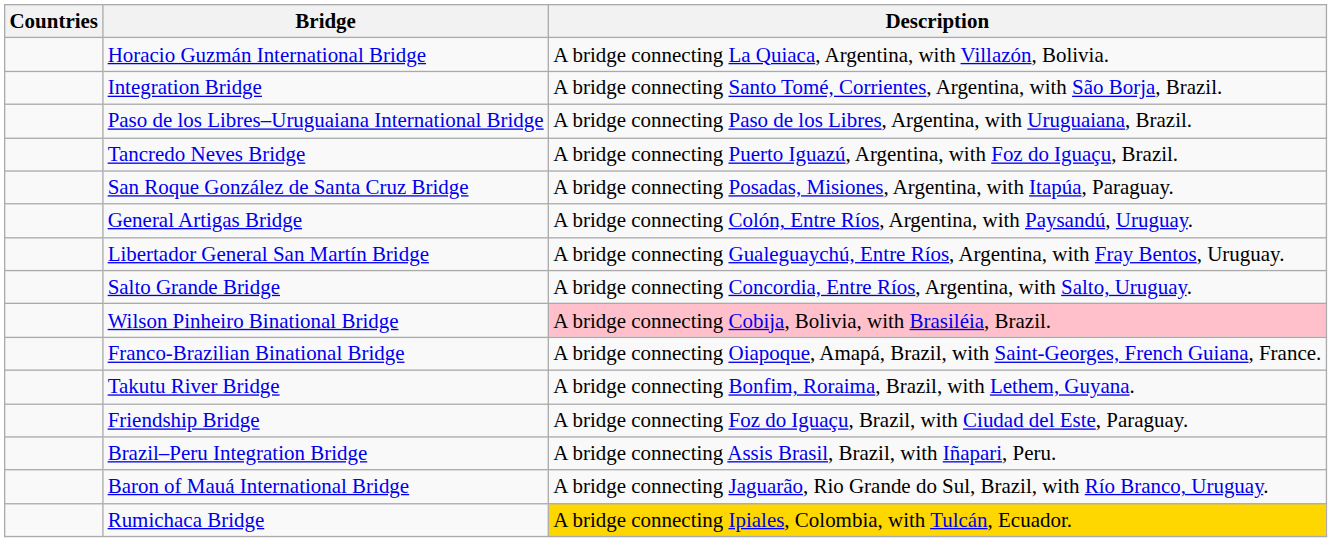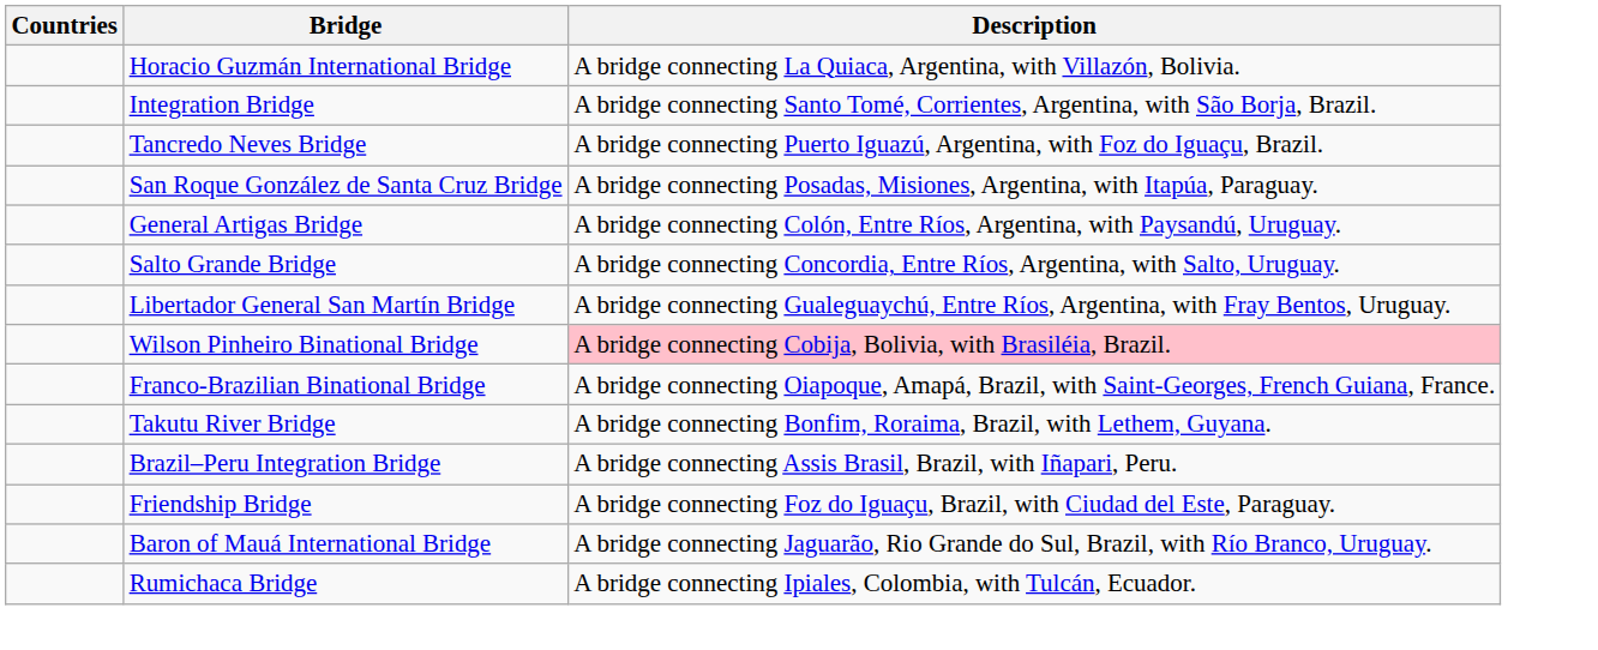- row: Paso de los Libres–Uruguaiana International Bridge | A bridge connecting Paso de los Libres, Argentina, with Uruguaiana, Brazil.
rows swapped: Libertador General San Martín Bridge <-> Salto Grande Bridge
rows swapped: Friendship Bridge <-> Brazil–Peru Integration Bridge
Rumichaca Bridge | Description: gold background -> no background
